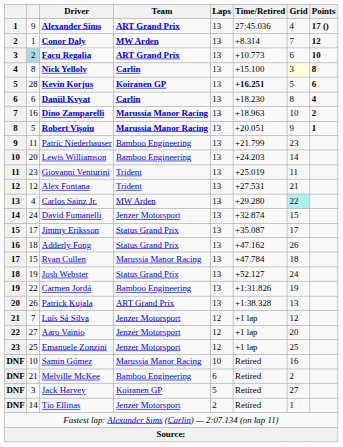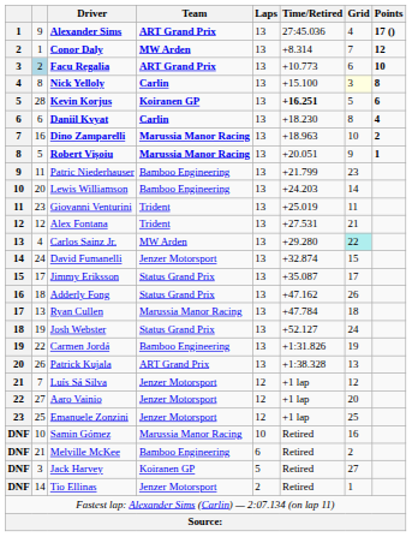Ryan Cullen | column 2: 15 -> 13
